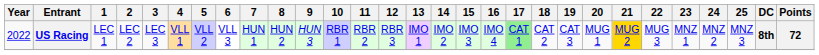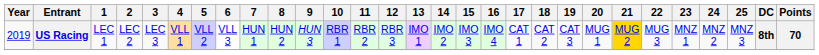US Racing | Year: 2022 -> 2019
US Racing | 17: lightgreen background -> no background
US Racing | Points: 72 -> 70
